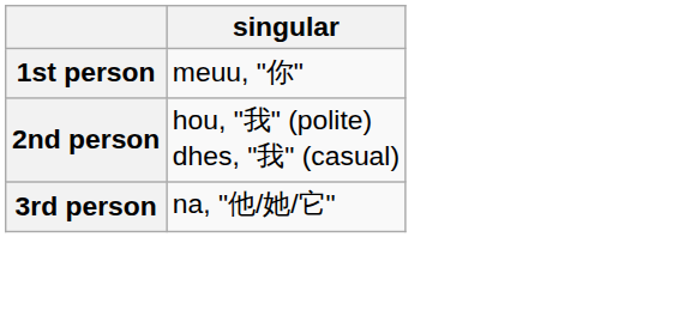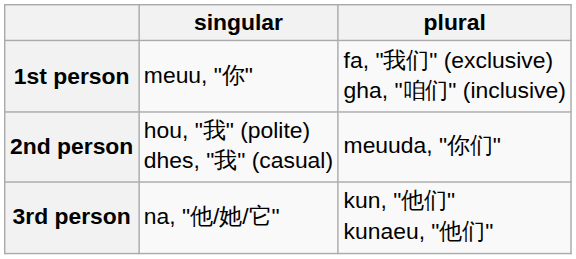+ column: plural | fa, "我们" (exclusive) gha, "咱们" (inclusive) | meuuda, "你们" | kun, "他们" kunaeu, "他们"
